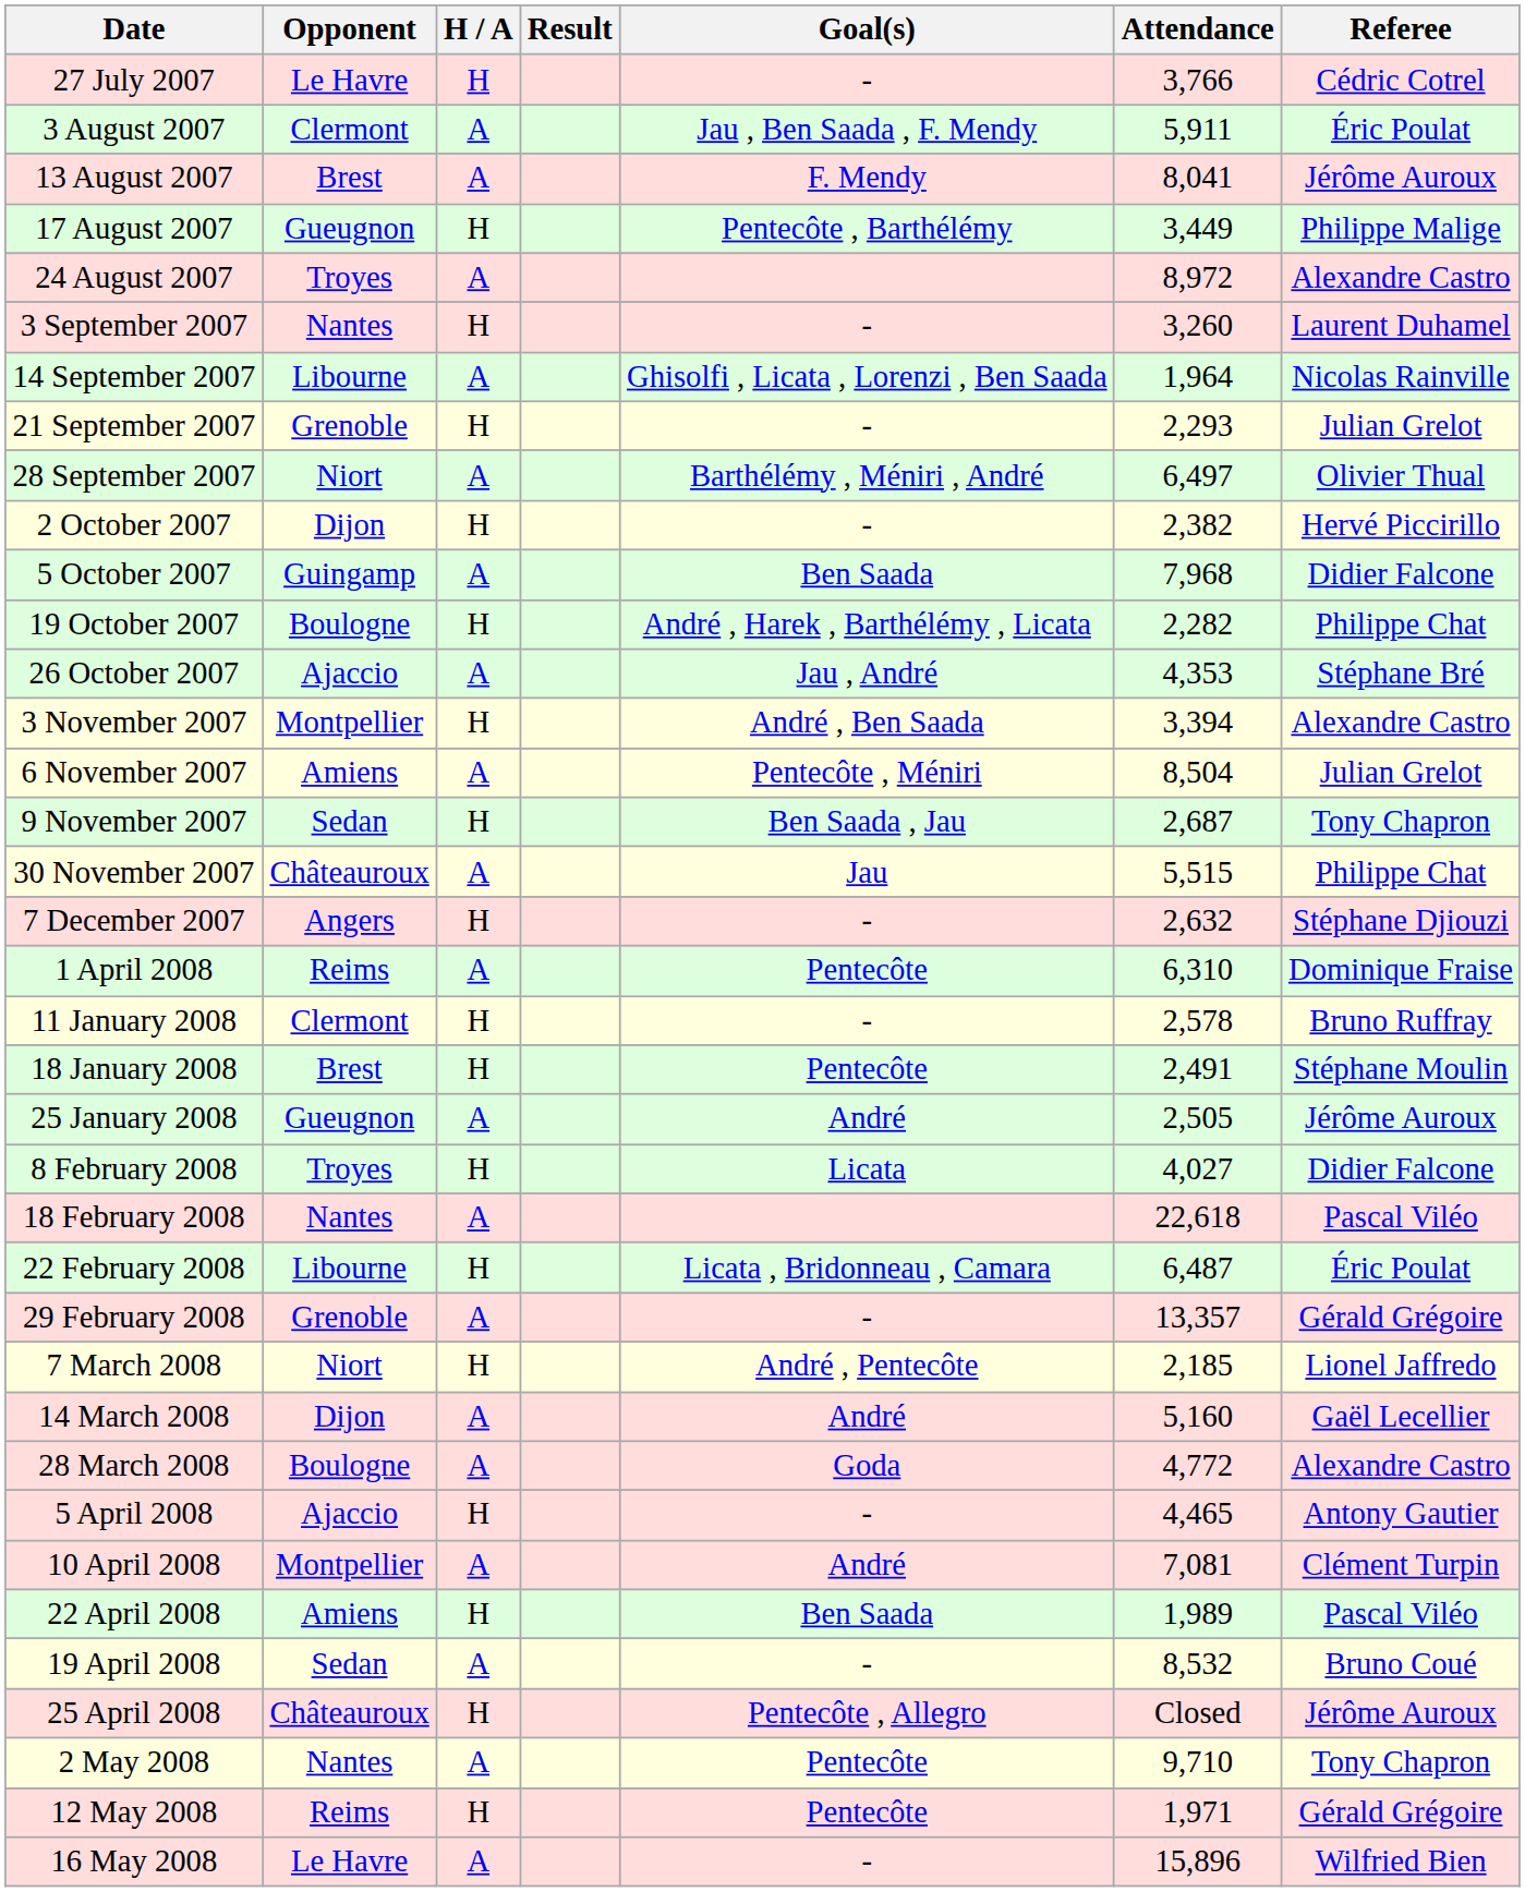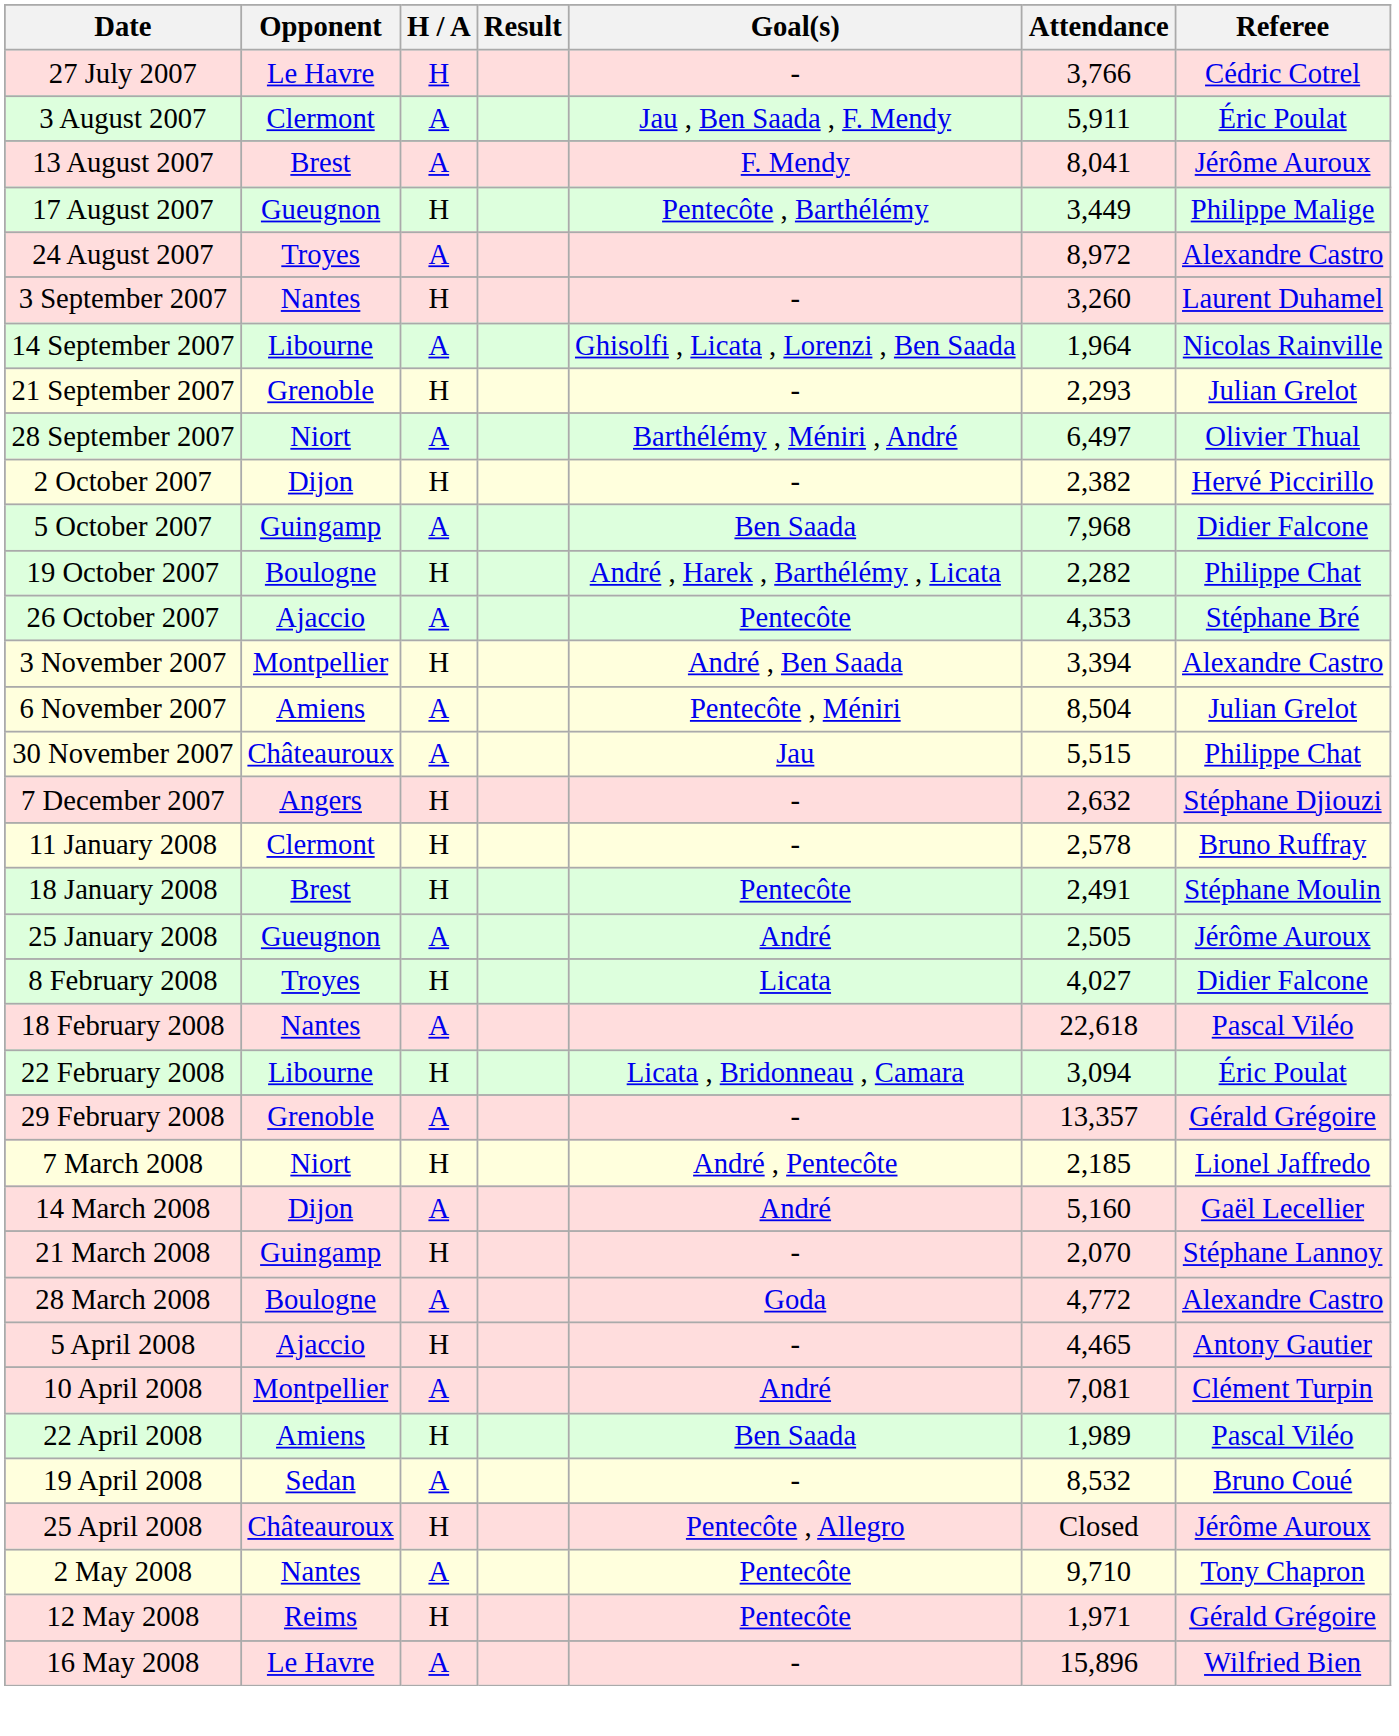26 October 2007 | Goal(s): Jau , André -> Pentecôte
- row: 9 November 2007 | Sedan | H | Ben Saada , Jau | 2,687 | Tony Chapron
- row: 1 April 2008 | Reims | A | Pentecôte | 6,310 | Dominique Fraise
22 February 2008 | Attendance: 6,487 -> 3,094
+ row: 21 March 2008 | Guingamp | H | - | 2,070 | Stéphane Lannoy
